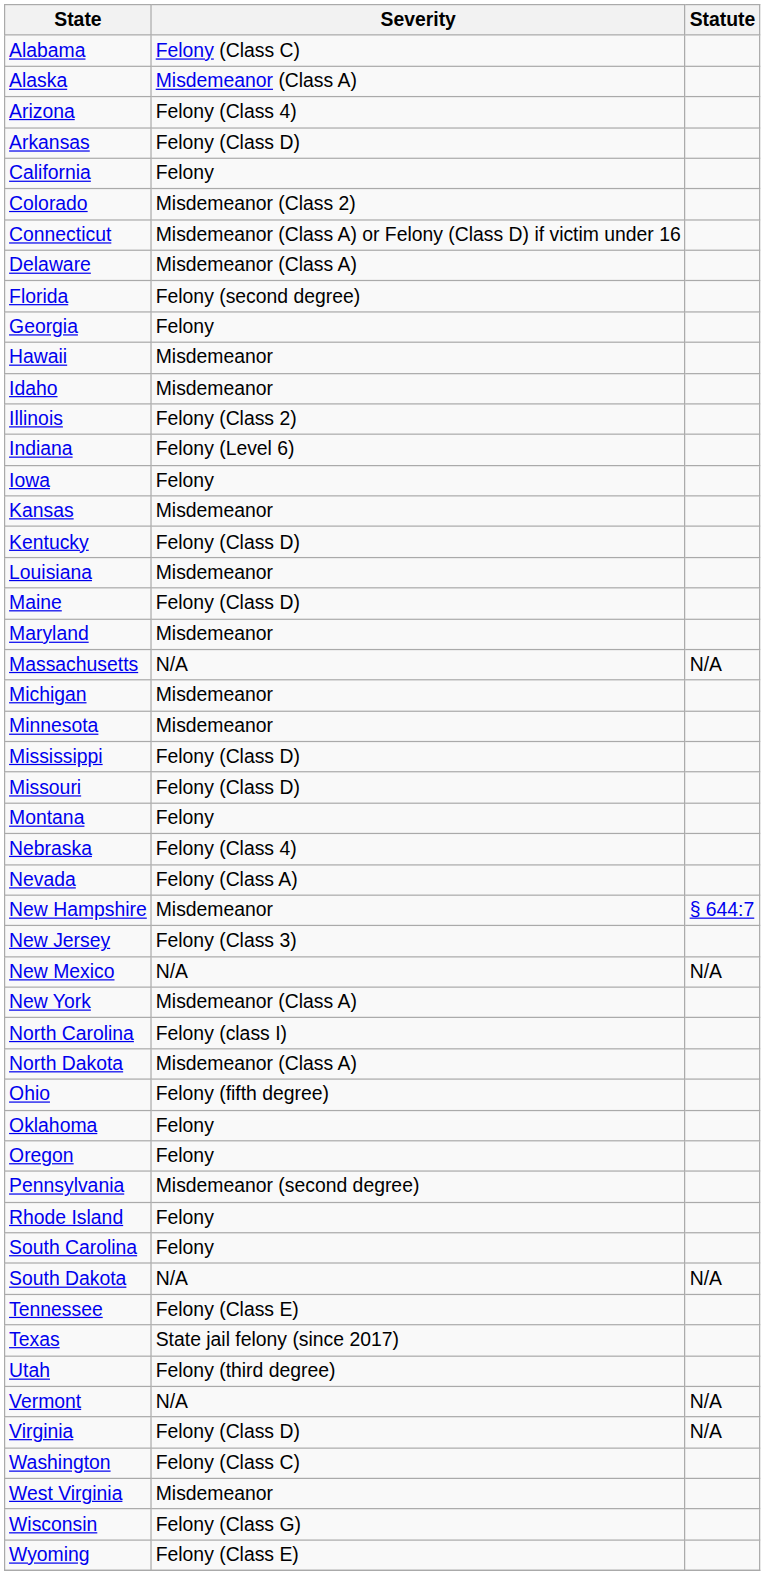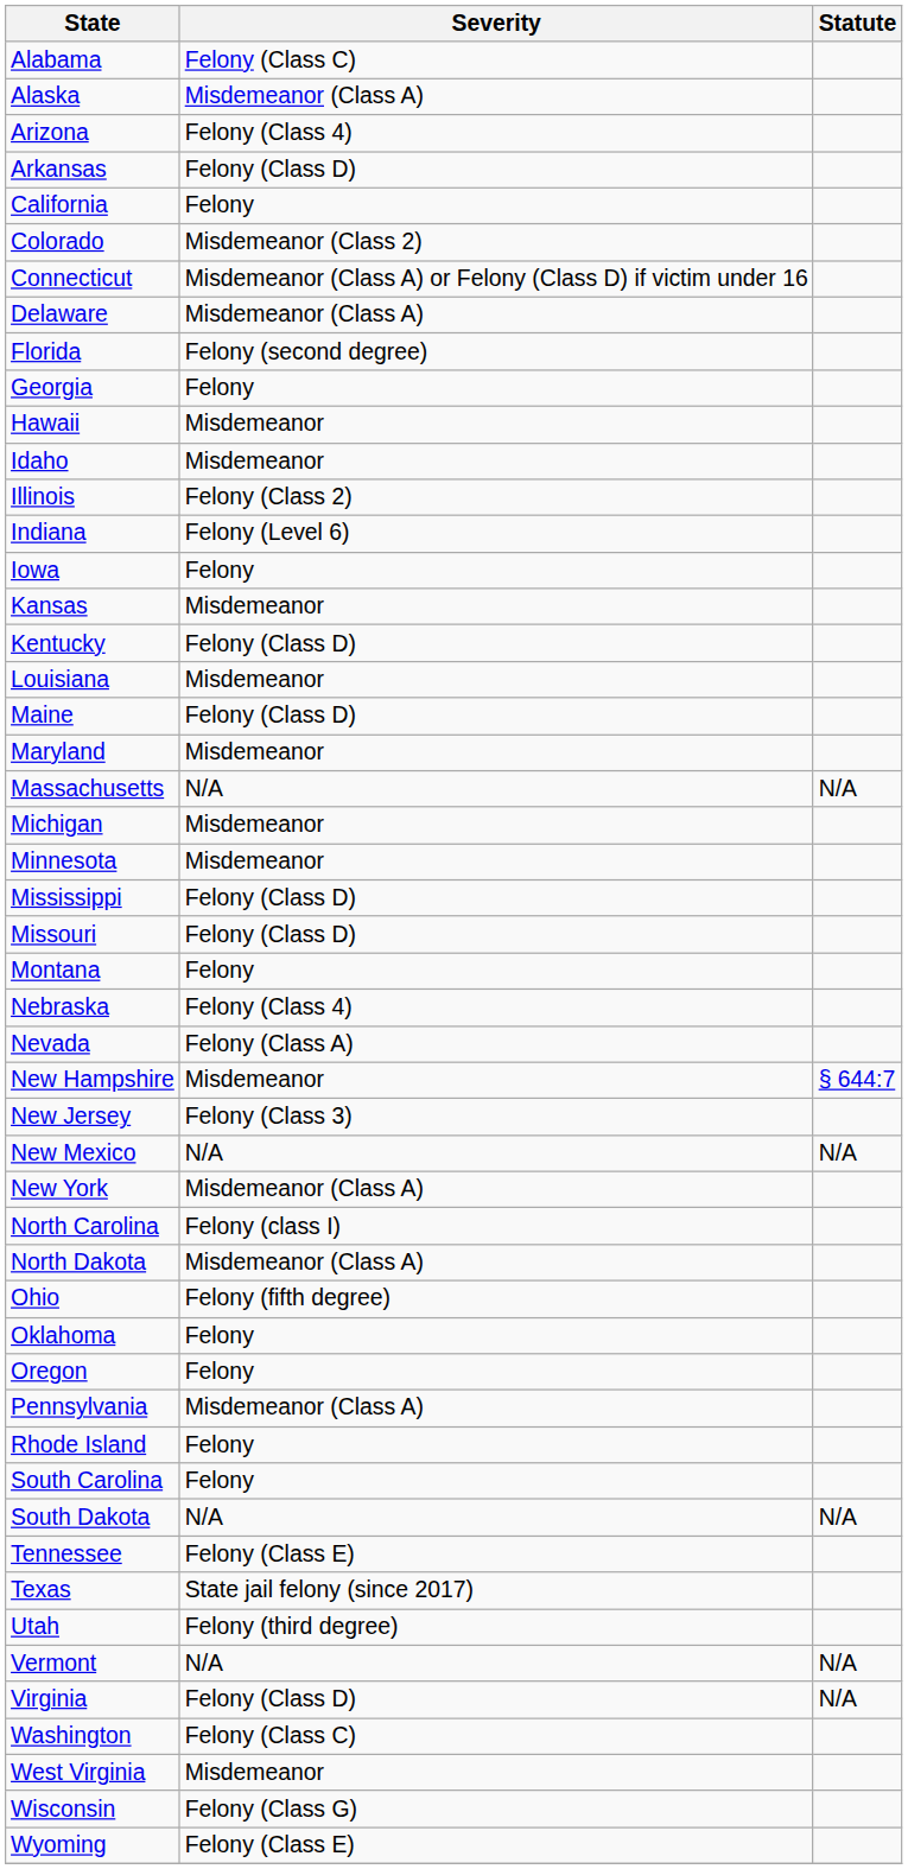Pennsylvania | Severity: Misdemeanor (second degree) -> Misdemeanor (Class A)
